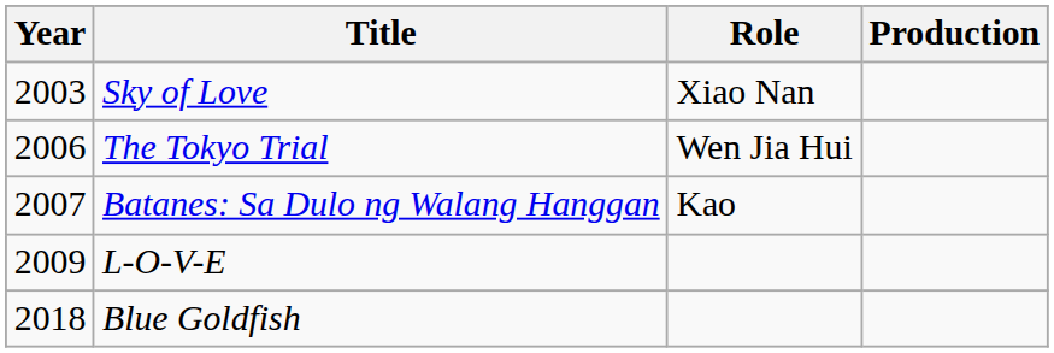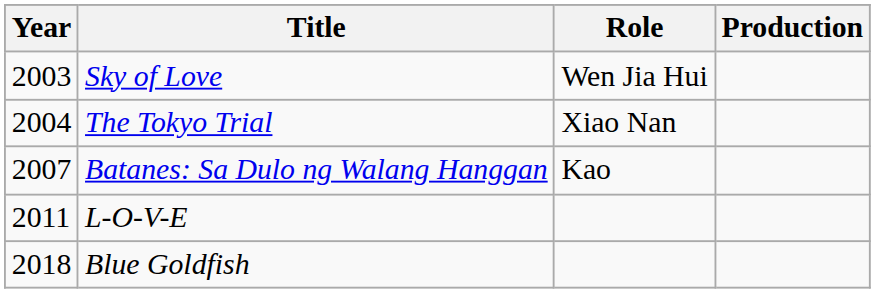Sky of Love | Role: Xiao Nan -> Wen Jia Hui
The Tokyo Trial | Year: 2006 -> 2004
The Tokyo Trial | Role: Wen Jia Hui -> Xiao Nan
L-O-V-E | Year: 2009 -> 2011
